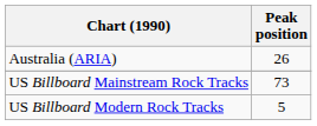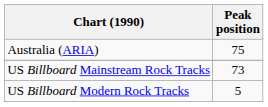Australia (ARIA) | Peak position: 26 -> 75
